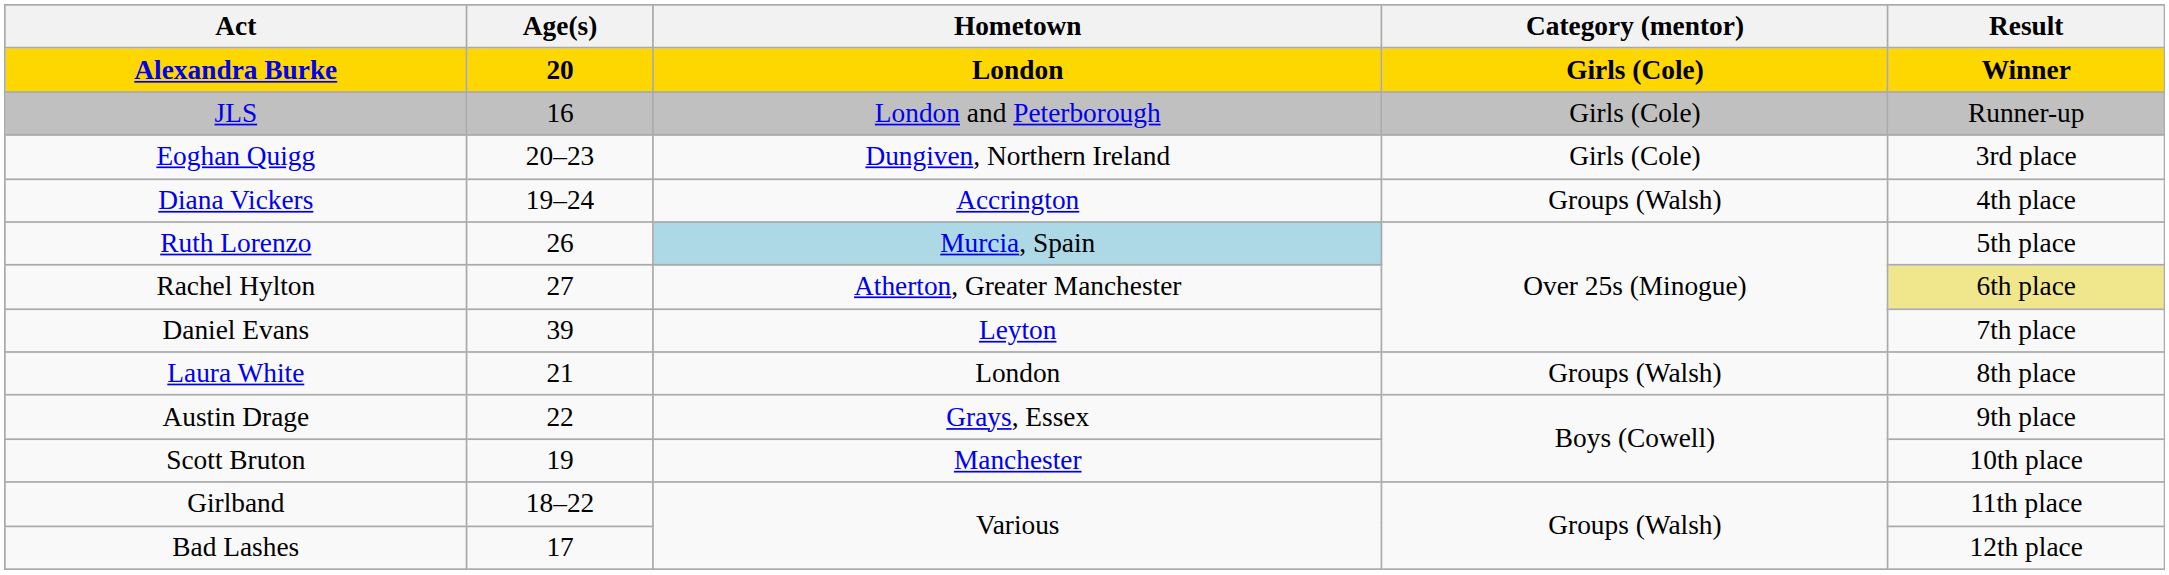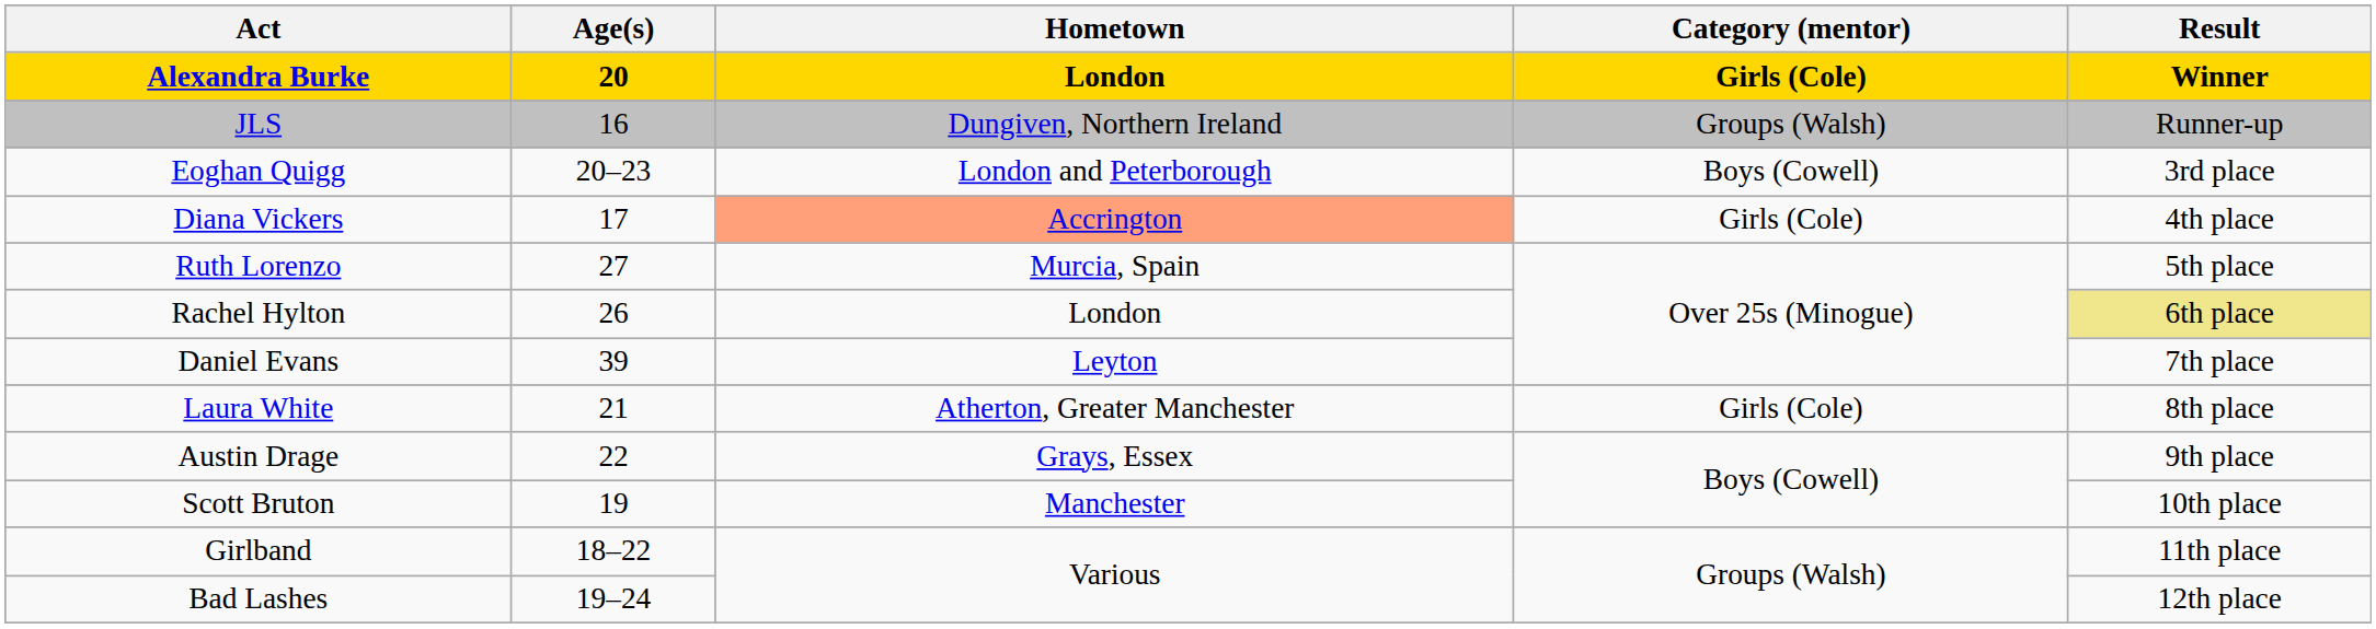JLS | Hometown: London and Peterborough -> Dungiven, Northern Ireland
JLS | Category (mentor): Girls (Cole) -> Groups (Walsh)
Eoghan Quigg | Hometown: Dungiven, Northern Ireland -> London and Peterborough
Eoghan Quigg | Category (mentor): Girls (Cole) -> Boys (Cowell)
Diana Vickers | Age(s): 19–24 -> 17
Diana Vickers | Hometown: no background -> lightsalmon background
Diana Vickers | Category (mentor): Groups (Walsh) -> Girls (Cole)
Ruth Lorenzo | Age(s): 26 -> 27
Ruth Lorenzo | Hometown: lightblue background -> no background
Rachel Hylton | Age(s): 27 -> 26
Rachel Hylton | Hometown: Atherton, Greater Manchester -> London
Laura White | Hometown: London -> Atherton, Greater Manchester
Laura White | Category (mentor): Groups (Walsh) -> Girls (Cole)
Bad Lashes | Age(s): 17 -> 19–24
